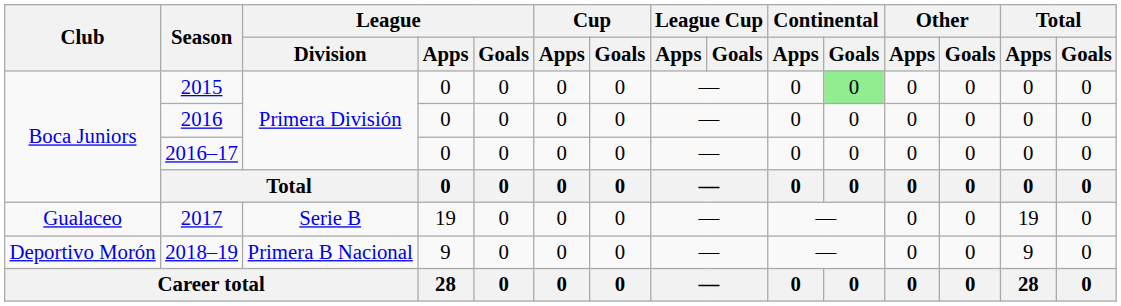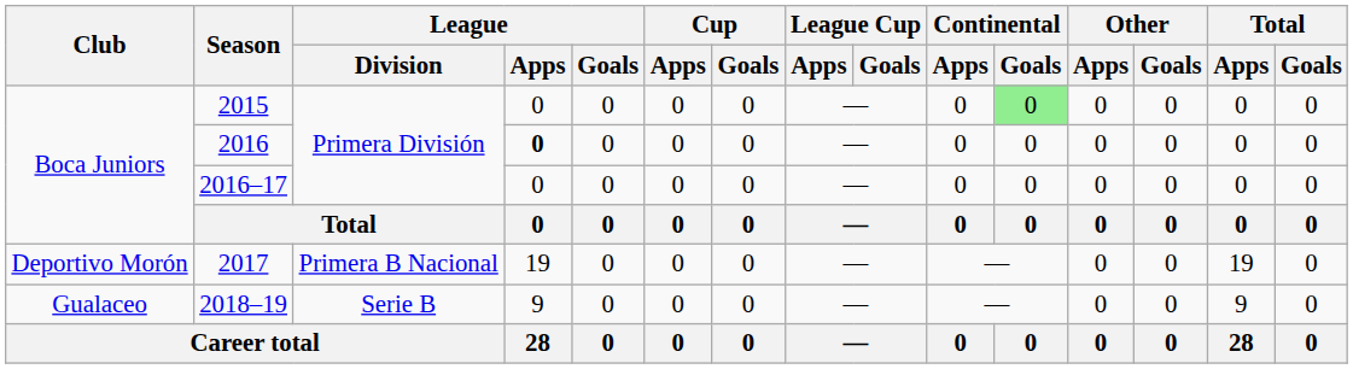2016 | League / Apps: normal -> bold
2017 | Club: Gualaceo -> Deportivo Morón
2017 | League / Division: Serie B -> Primera B Nacional
2018–19 | Club: Deportivo Morón -> Gualaceo
2018–19 | League / Division: Primera B Nacional -> Serie B
